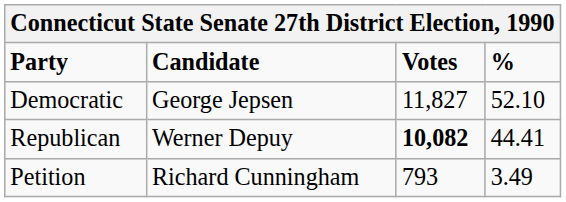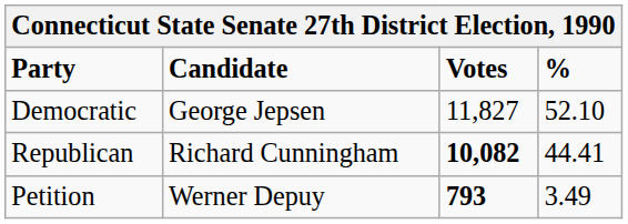Republican | Candidate: Werner Depuy -> Richard Cunningham
Petition | Candidate: Richard Cunningham -> Werner Depuy
Petition | Votes: normal -> bold
